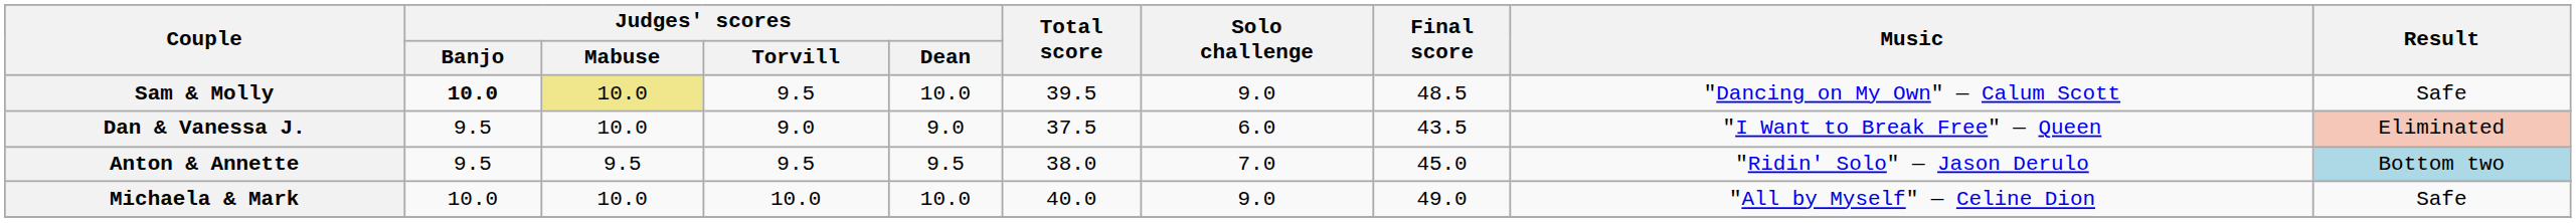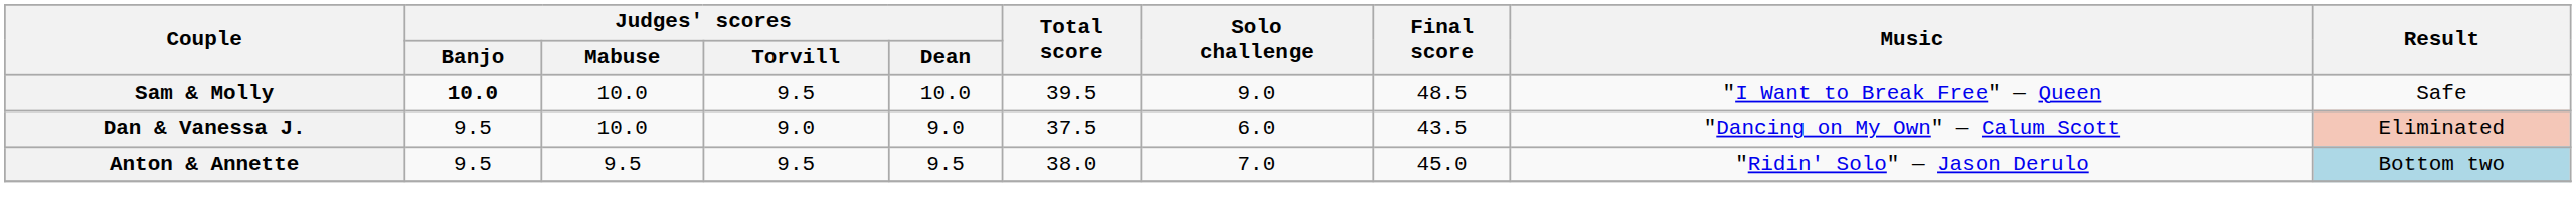Sam & Molly | Judges' scores / Mabuse: khaki background -> no background
Sam & Molly | Music: "Dancing on My Own" — Calum Scott -> "I Want to Break Free" — Queen
Dan & Vanessa J. | Music: "I Want to Break Free" — Queen -> "Dancing on My Own" — Calum Scott
- row: Michaela & Mark | 10.0 | 10.0 | 10.0 | 10.0 | 40.0 | 9.0 | 49.0 | "All by Myself" — Celine Dion | Safe
